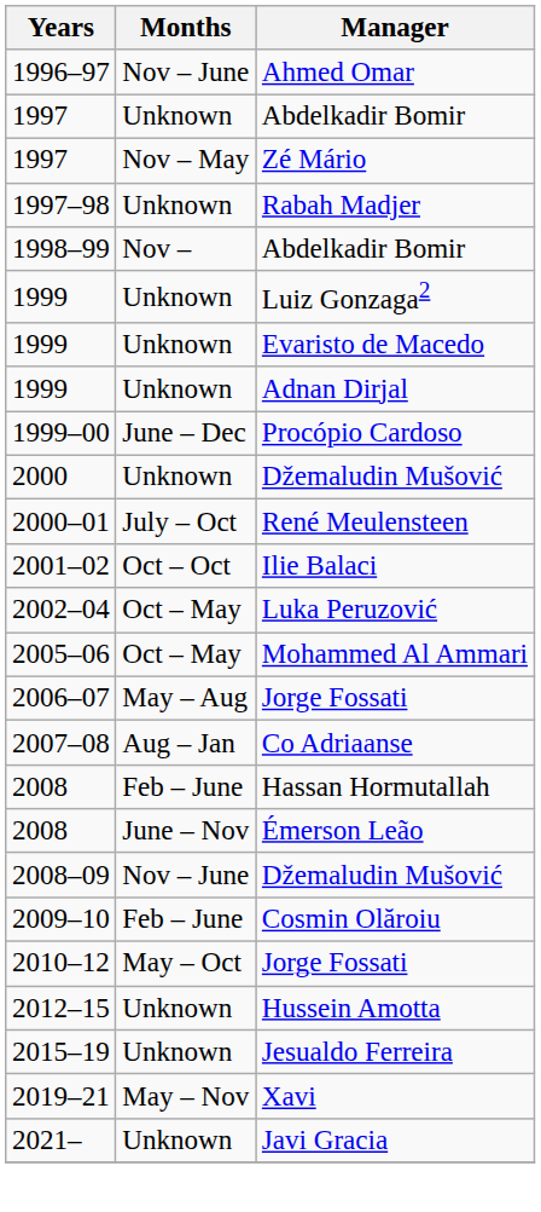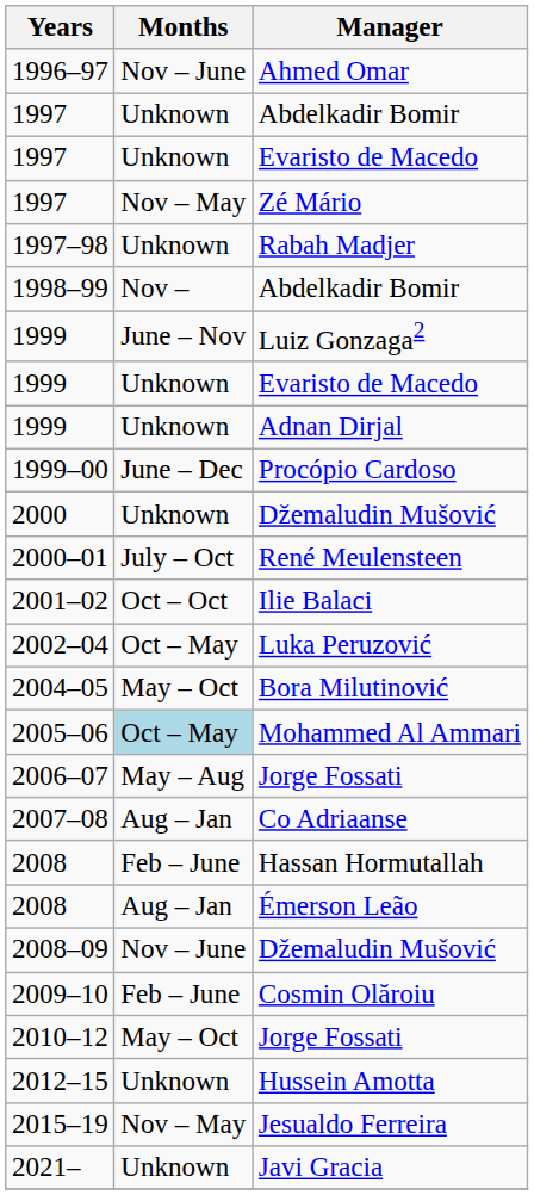+ row: 1997 | Unknown | Evaristo de Macedo
Luiz Gonzaga2 | Months: Unknown -> June – Nov
+ row: 2004–05 | May – Oct | Bora Milutinović
Mohammed Al Ammari | Months: no background -> lightblue background
Émerson Leão | Months: June – Nov -> Aug – Jan
Jesualdo Ferreira | Months: Unknown -> Nov – May
- row: 2019–21 | May – Nov | Xavi
